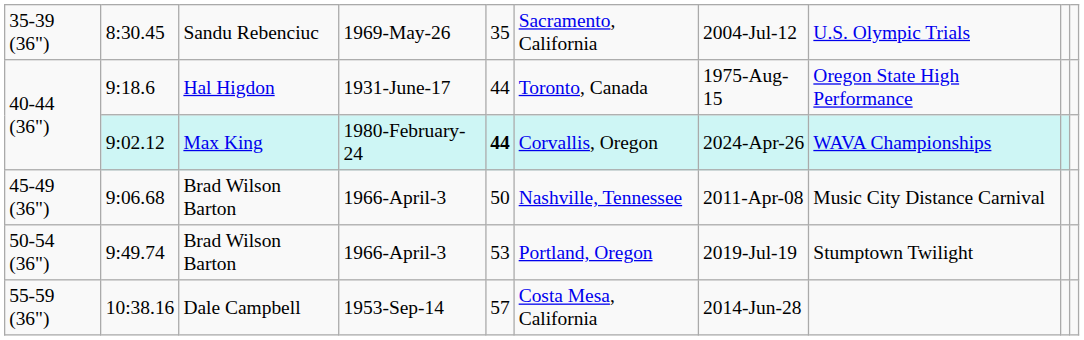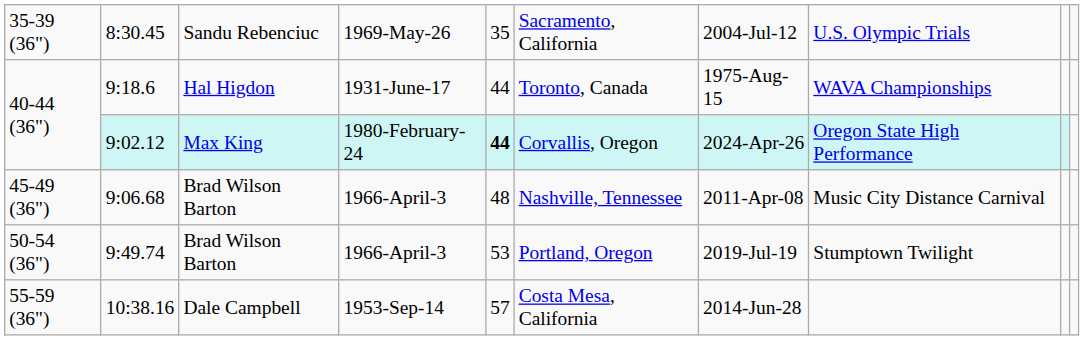9:18.6 | column 8: Oregon State High Performance -> WAVA Championships
9:02.12 | column 8: WAVA Championships -> Oregon State High Performance
9:06.68 | column 5: 50 -> 48
